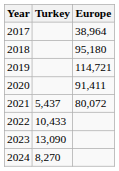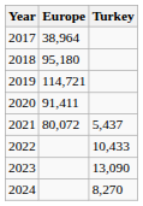columns swapped: Europe <-> Turkey
